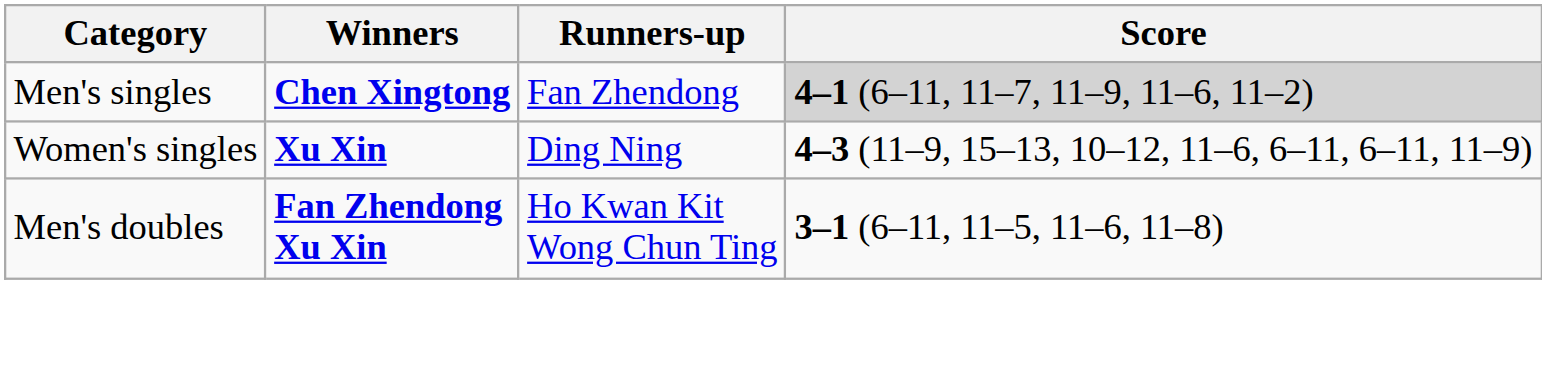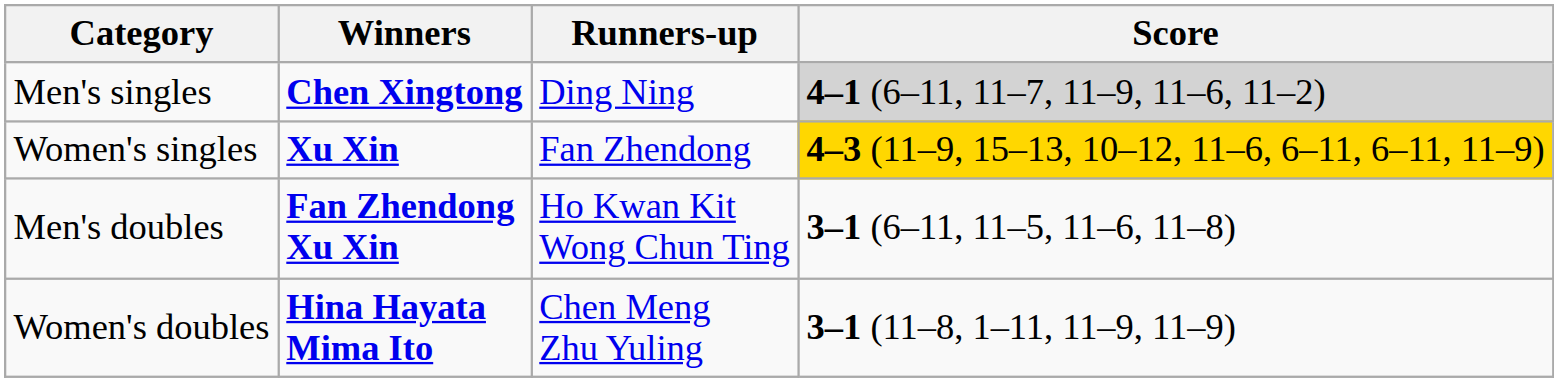Men's singles | Runners-up: Fan Zhendong -> Ding Ning
Women's singles | Runners-up: Ding Ning -> Fan Zhendong
Women's singles | Score: no background -> gold background
+ row: Women's doubles | Hina Hayata Mima Ito | Chen Meng Zhu Yuling | 3–1 (11–8, 1–11, 11–9, 11–9)
